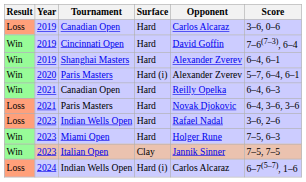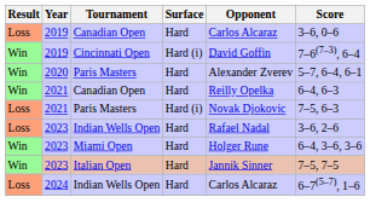Cincinnati Open | Surface: Hard -> Hard (i)
- row: Win | 2019 | Shanghai Masters | Hard | Alexander Zverev | 6–4, 6–1
2020 / Paris Masters | Surface: Hard (i) -> Hard
2021 / Paris Masters | Surface: Hard -> Hard (i)
2021 / Paris Masters | Score: 6–4, 3–6, 3–6 -> 7–5, 6–3
Miami Open | Score: 7–5, 6–3 -> 6–4, 3–6, 3–6
Italian Open | Surface: Clay -> Hard
2024 / Indian Wells Open | Surface: Hard (i) -> Hard
